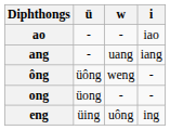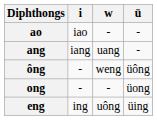columns swapped: i <-> ü
